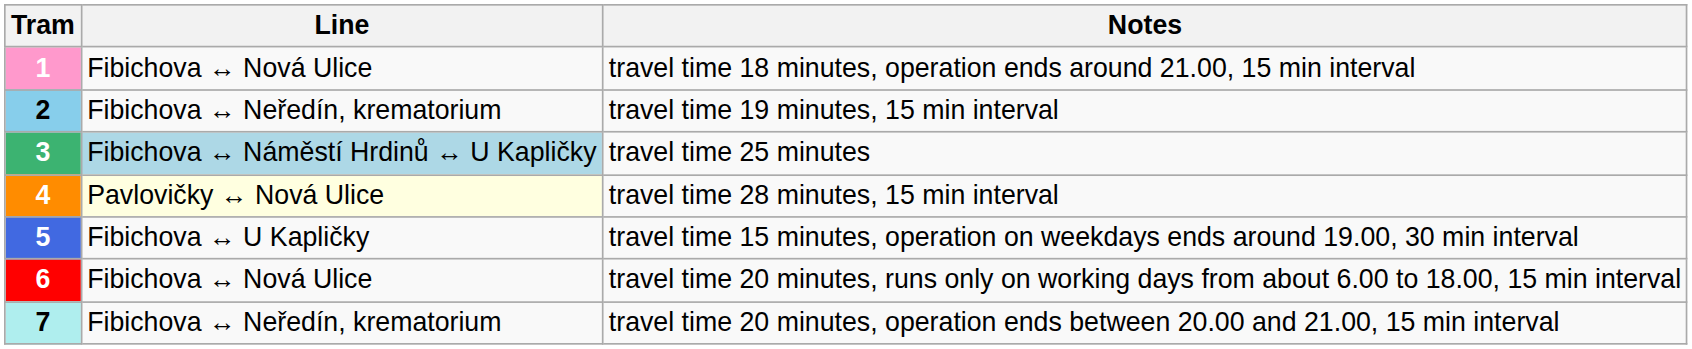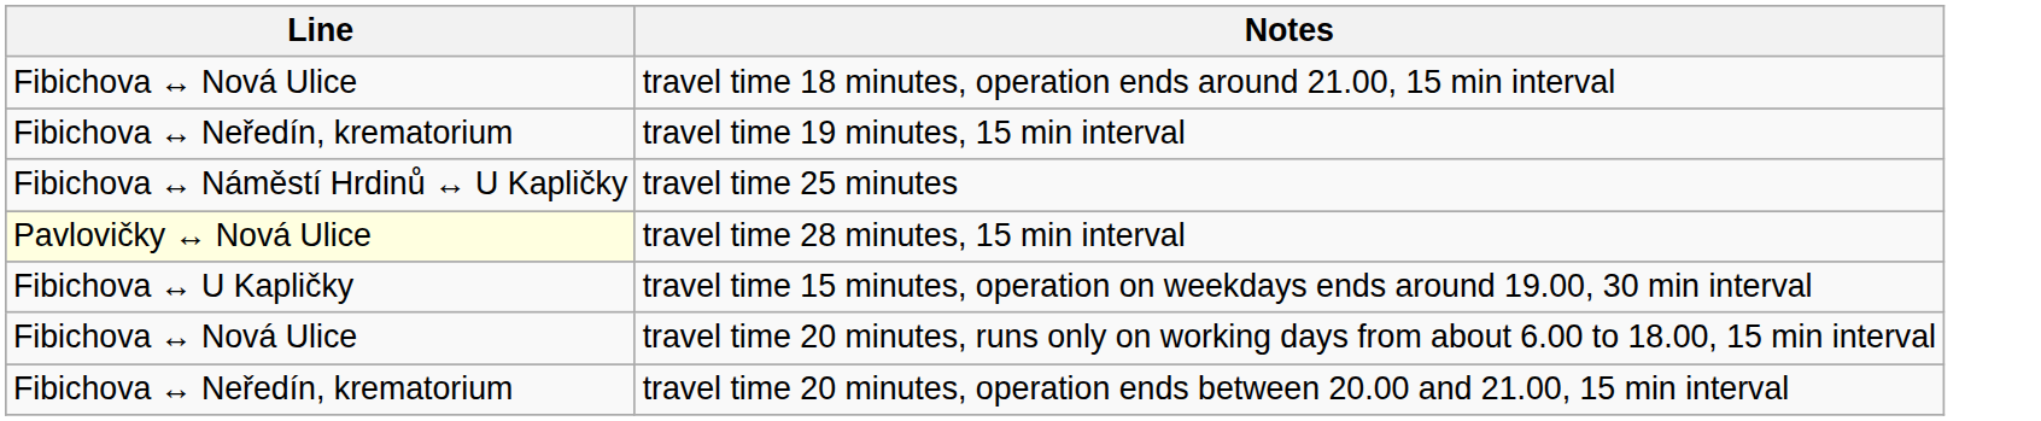- column: Tram | 1 | 2 | 3 | 4 | 5 | 6 | 7
travel time 25 minutes | Line: lightblue background -> no background
